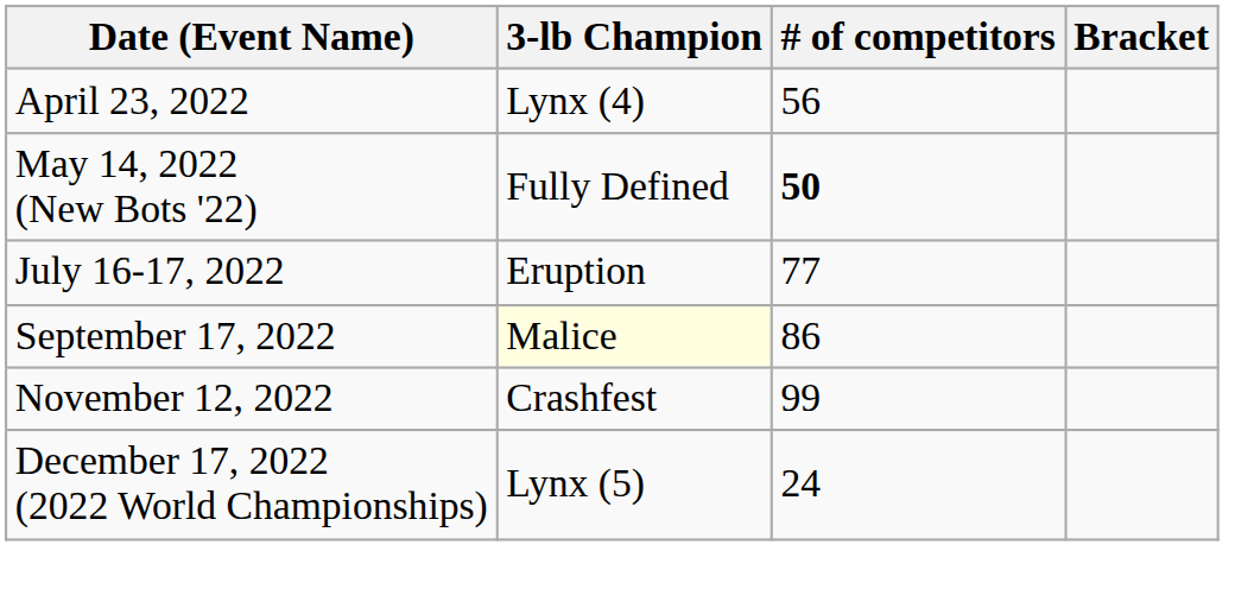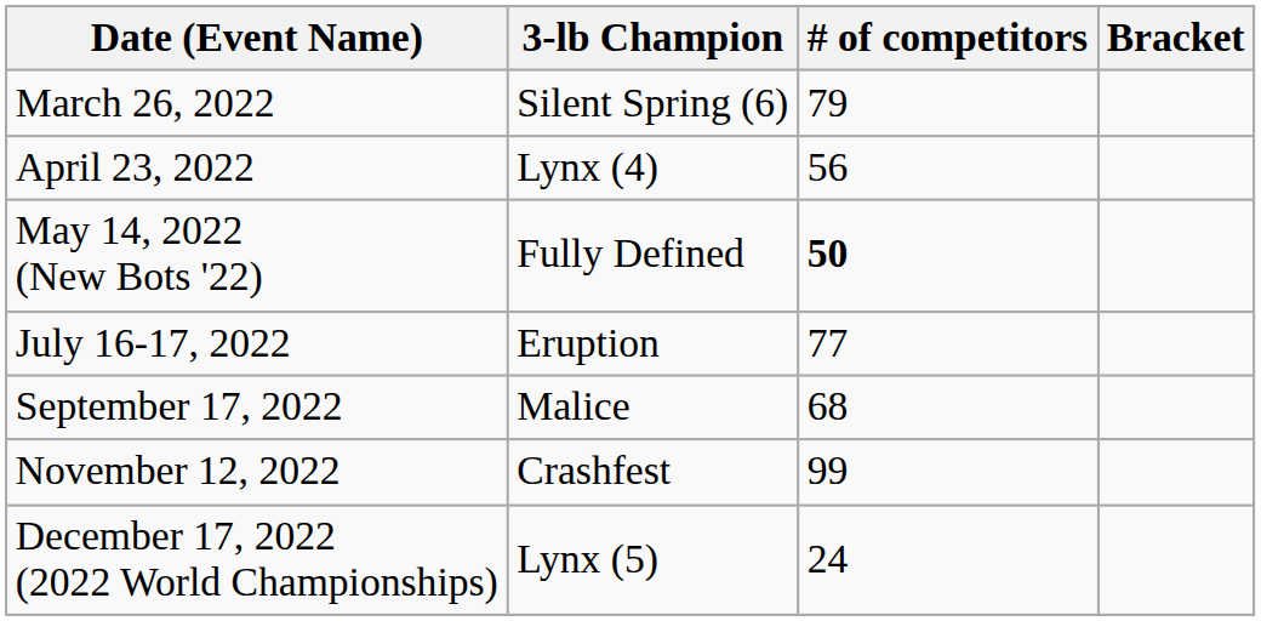+ row: March 26, 2022 | Silent Spring (6) | 79
September 17, 2022 | 3-lb Champion: lightyellow background -> no background
September 17, 2022 | # of competitors: 86 -> 68
